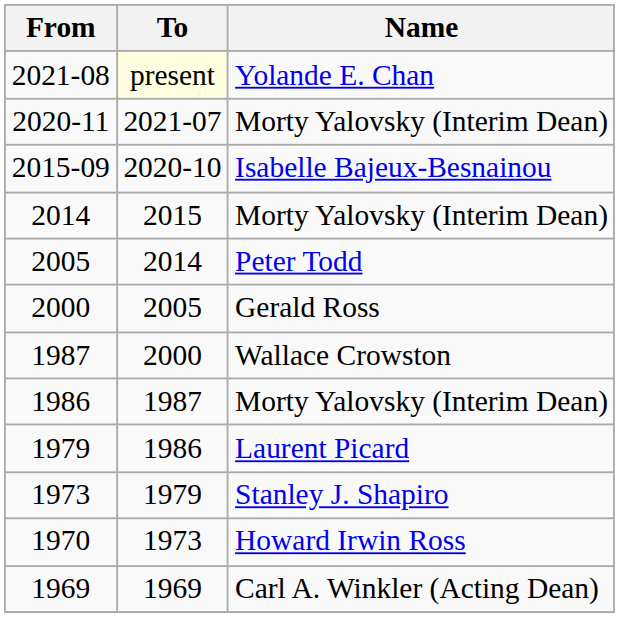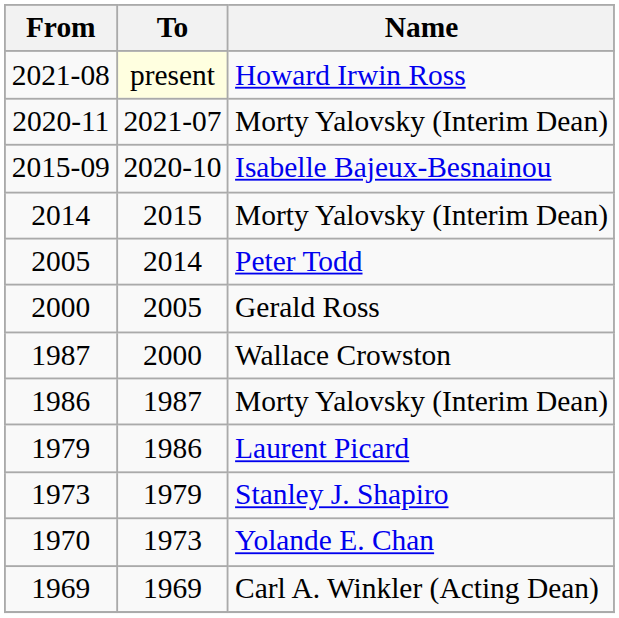2021-08 | Name: Yolande E. Chan -> Howard Irwin Ross
1970 | Name: Howard Irwin Ross -> Yolande E. Chan
